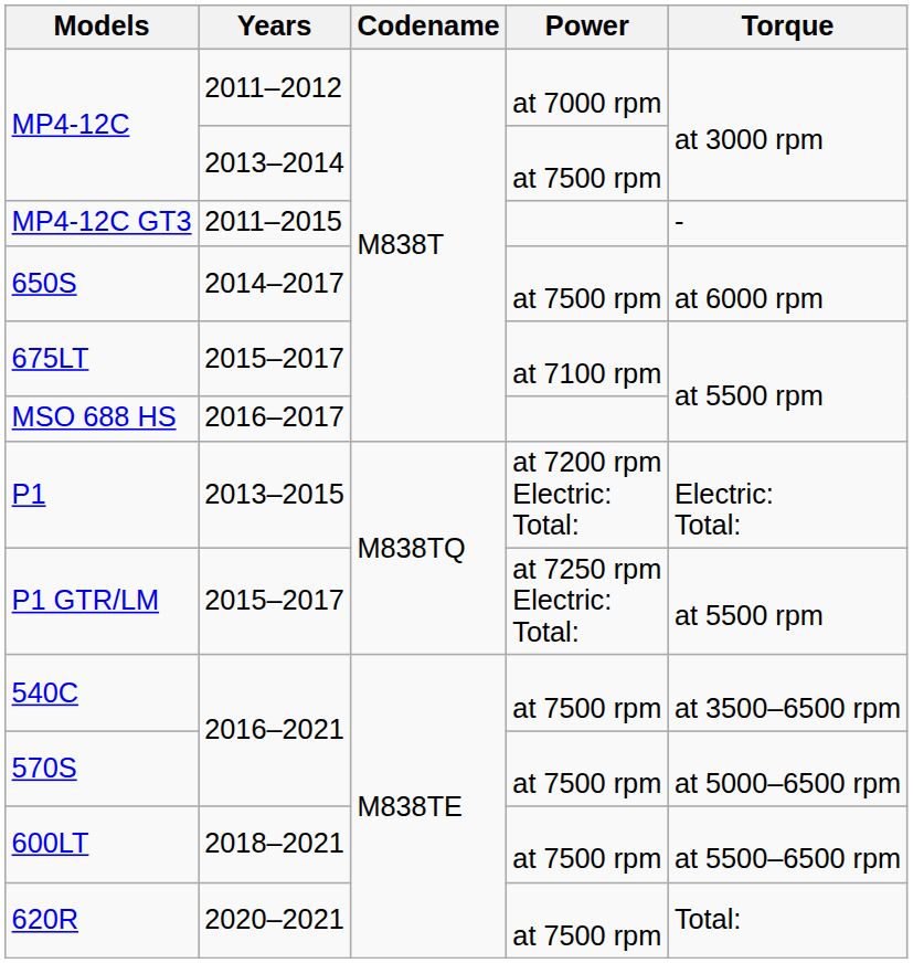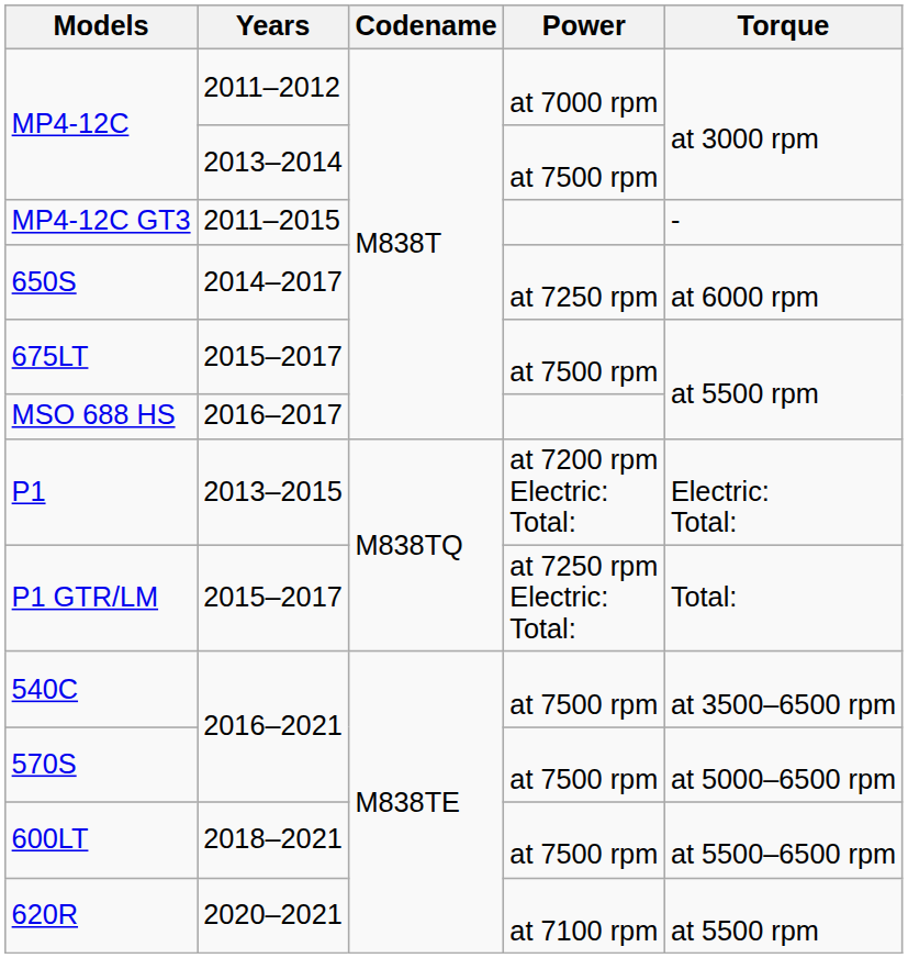650S | Power: at 7500 rpm -> at 7250 rpm
675LT | Power: at 7100 rpm -> at 7500 rpm
P1 GTR/LM | Torque: at 5500 rpm -> Total:
620R | Power: at 7500 rpm -> at 7100 rpm
620R | Torque: Total: -> at 5500 rpm
